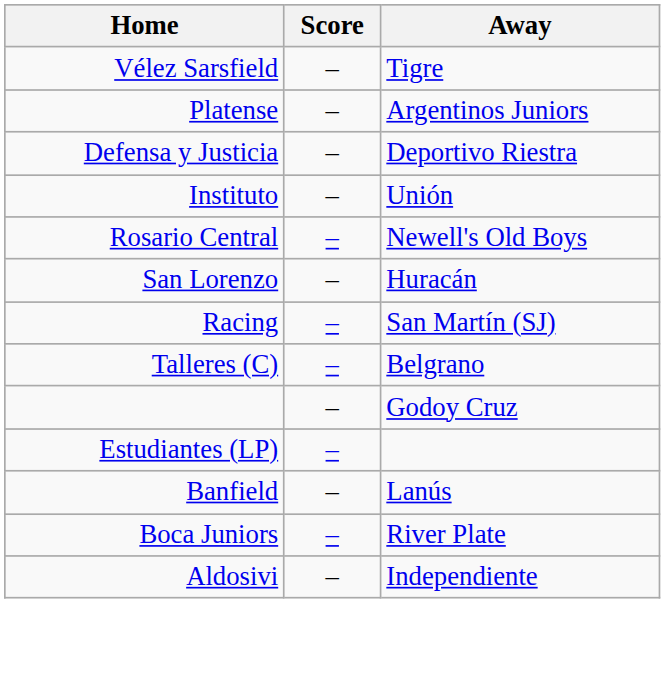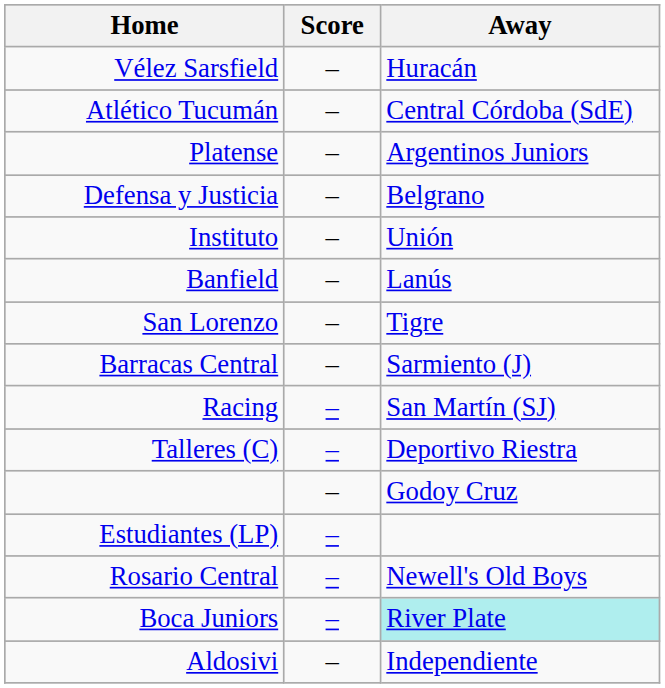Vélez Sarsfield | Away: Tigre -> Huracán
+ row: Atlético Tucumán | – | Central Córdoba (SdE)
Defensa y Justicia | Away: Deportivo Riestra -> Belgrano
rows swapped: Rosario Central <-> Banfield
San Lorenzo | Away: Huracán -> Tigre
+ row: Barracas Central | – | Sarmiento (J)
Talleres (C) | Away: Belgrano -> Deportivo Riestra
Boca Juniors | Away: no background -> paleturquoise background
